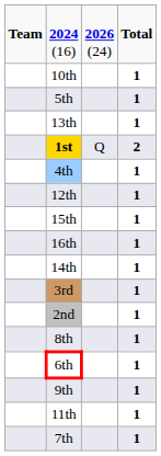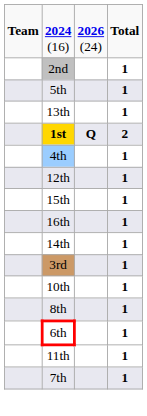rows swapped: 10th <-> 2nd
1st | column 3: normal -> bold
- row: 9th | 1
